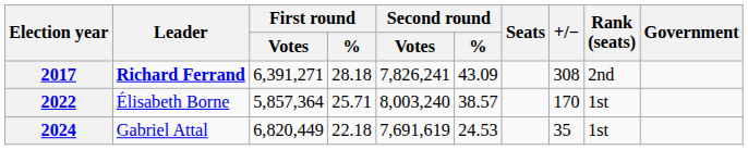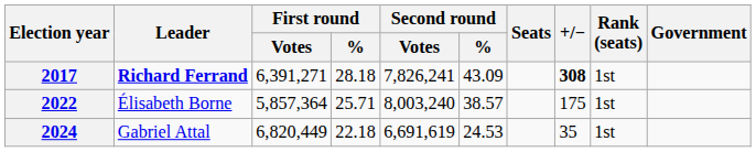2017 | +/−: normal -> bold
2017 | Rank (seats): 2nd -> 1st
2022 | +/−: 170 -> 175
2024 | Second round / Votes: 7,691,619 -> 6,691,619
